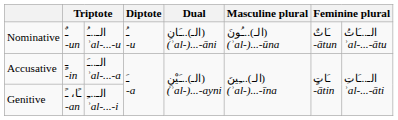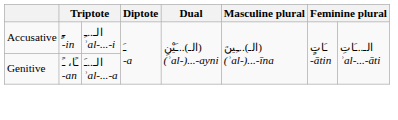- row: Nominative | ـٌ -un | الـ..ـُ ʾal-...-u | ـُ -u | الـ)..ـَانِ) (ʾal-)...-āni | الـ)..ـُونَ) (ʾal-)...-ūna | ـَاتٌ -ātun | الـ..ـَاتُ ʾal-...-ātu
Accusative | column 3: الـ..ـَ ʾal-...-a -> الـ..ـِ ʾal-...-i
Genitive | column 3: الـ..ـِ ʾal-...-i -> الـ..ـَ ʾal-...-a
